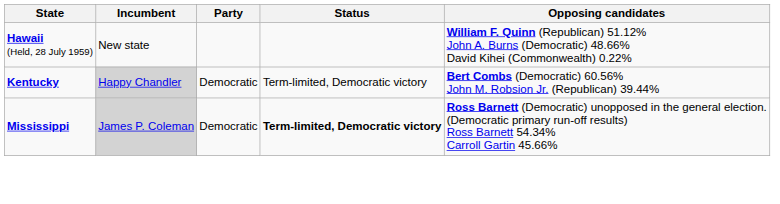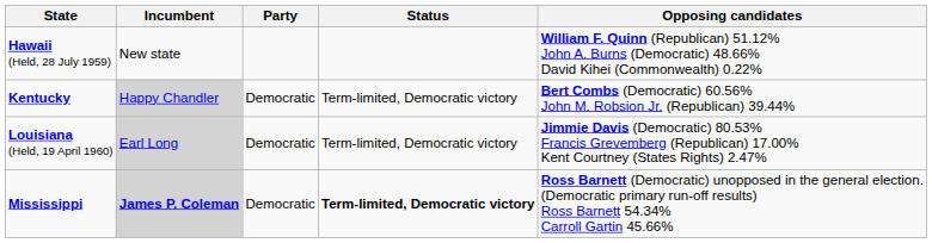+ row: Louisiana (Held, 19 April 1960) | Earl Long | Democratic | Term-limited, Democratic victory | Jimmie Davis (Democratic) 80.53% Francis Grevemberg (Republican) 17.00% Kent Courtney (States Rights) 2.47%
Mississippi | Incumbent: normal -> bold
